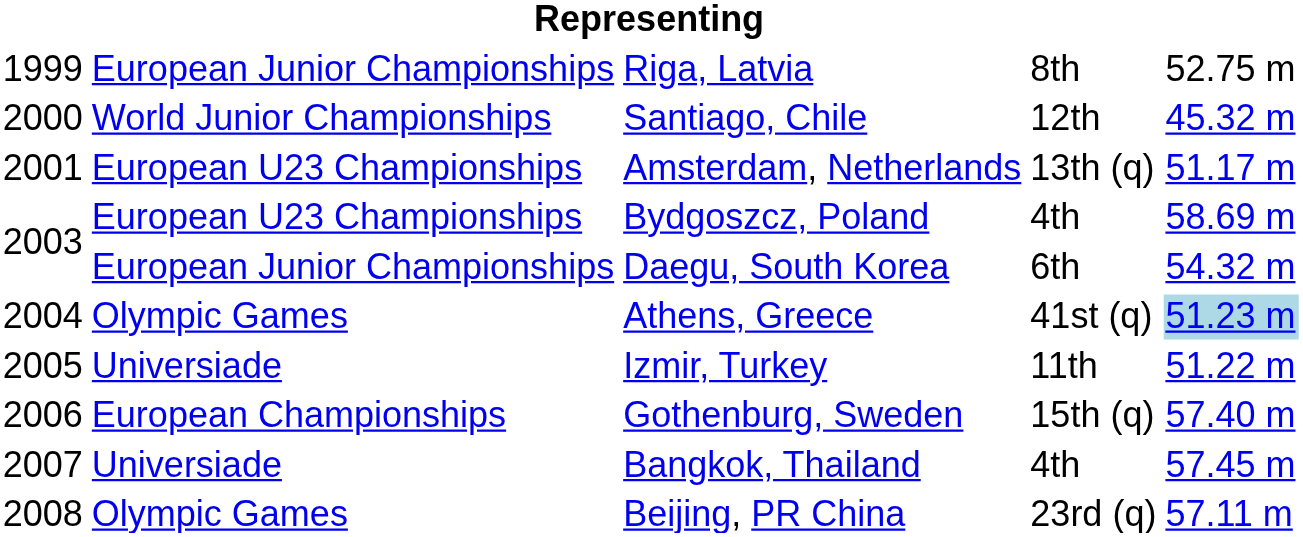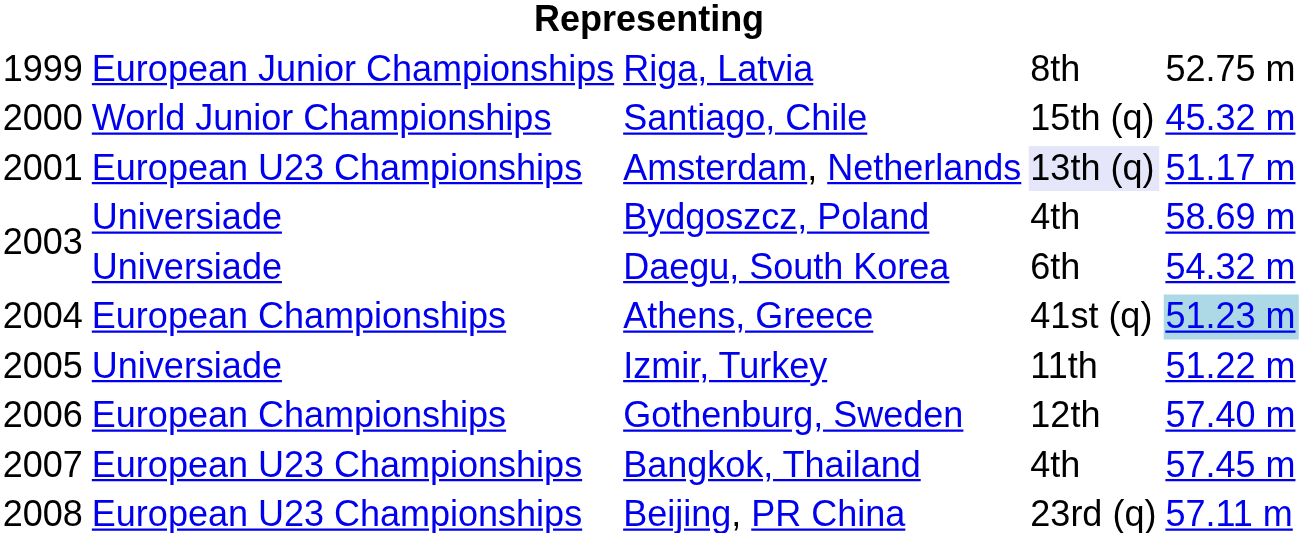Santiago, Chile | column 4: 12th -> 15th (q)
Amsterdam, Netherlands | column 4: no background -> lavender background
Bydgoszcz, Poland | column 2: European U23 Championships -> Universiade
Daegu, South Korea | column 2: European Junior Championships -> Universiade
Athens, Greece | column 2: Olympic Games -> European Championships
Gothenburg, Sweden | column 4: 15th (q) -> 12th
Bangkok, Thailand | column 2: Universiade -> European U23 Championships
Beijing, PR China | column 2: Olympic Games -> European U23 Championships
